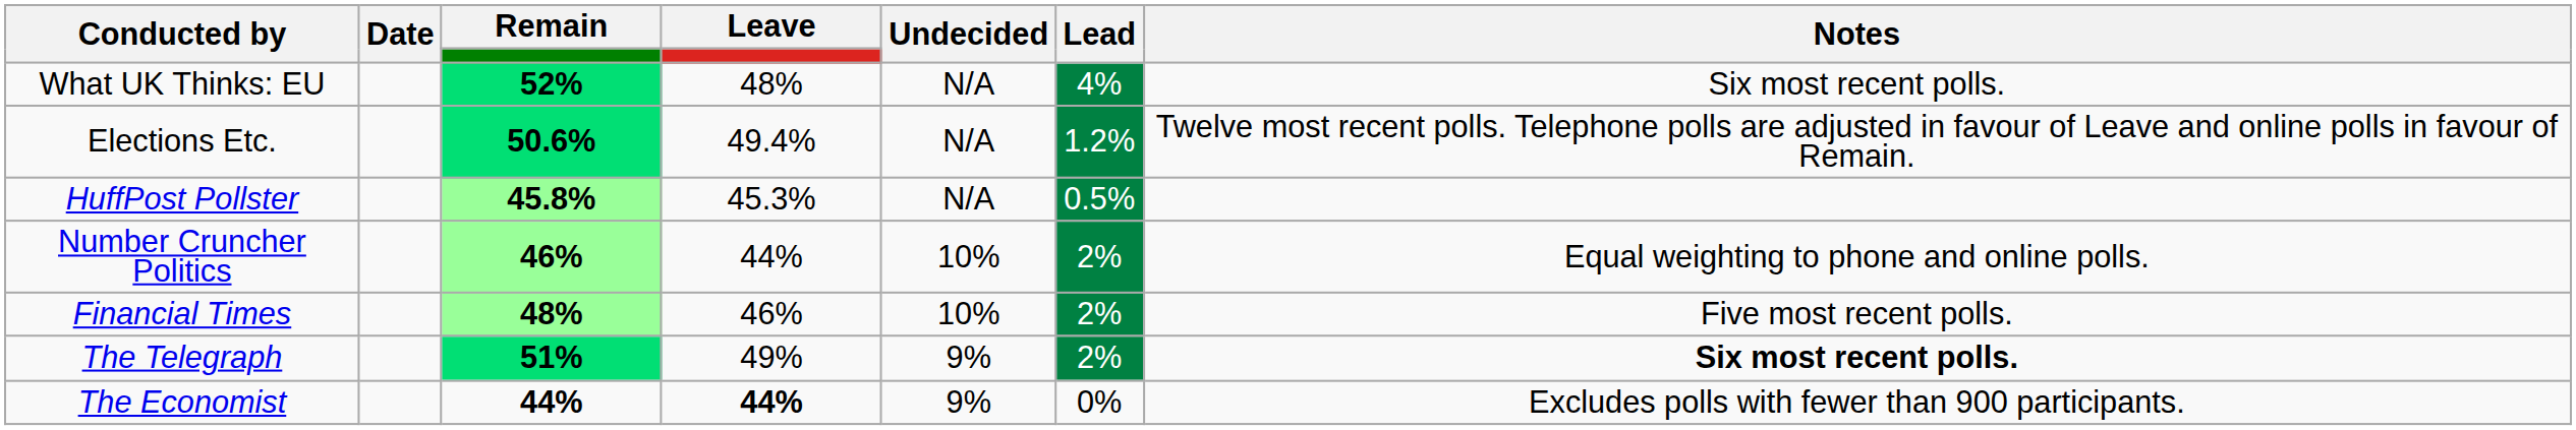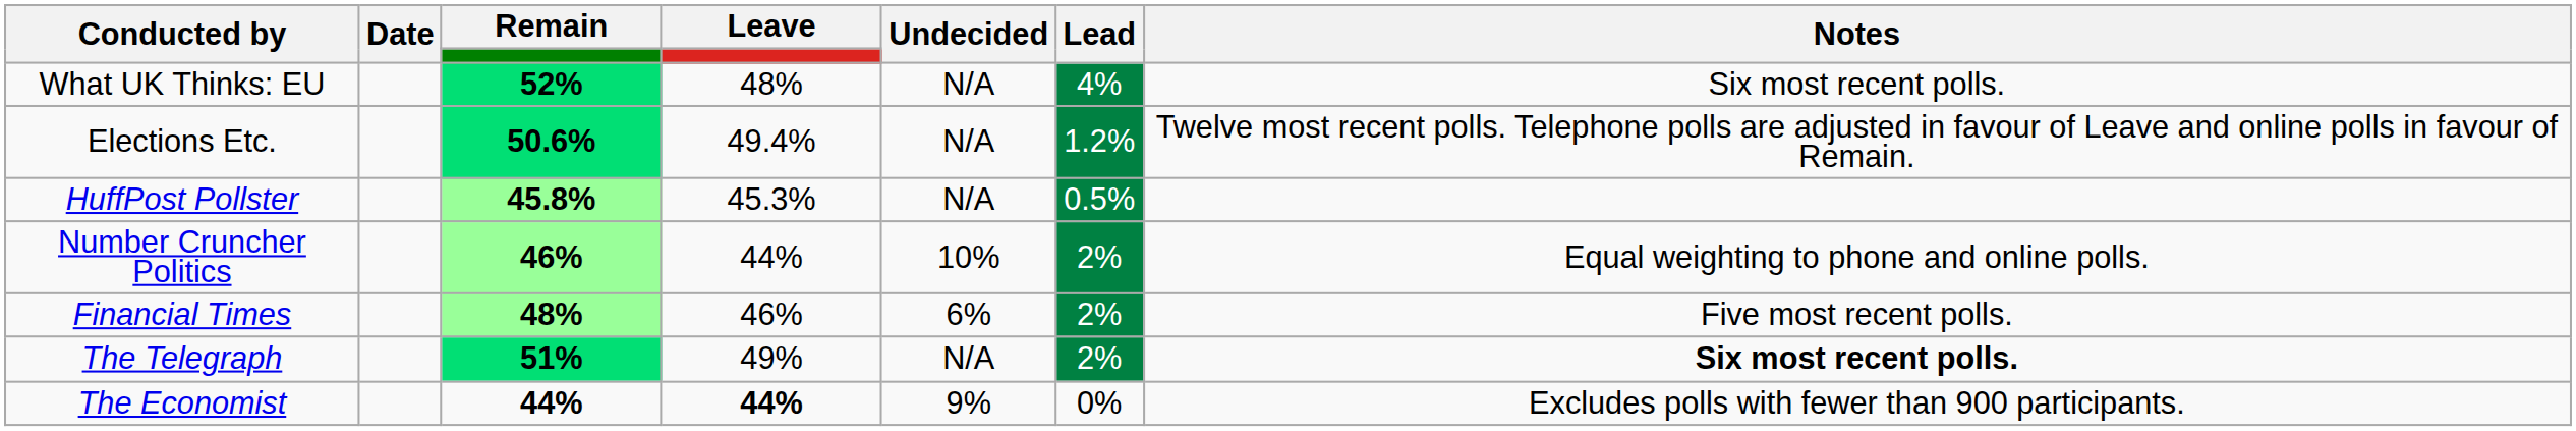Financial Times | Undecided: 10% -> 6%
The Telegraph | Undecided: 9% -> N/A
